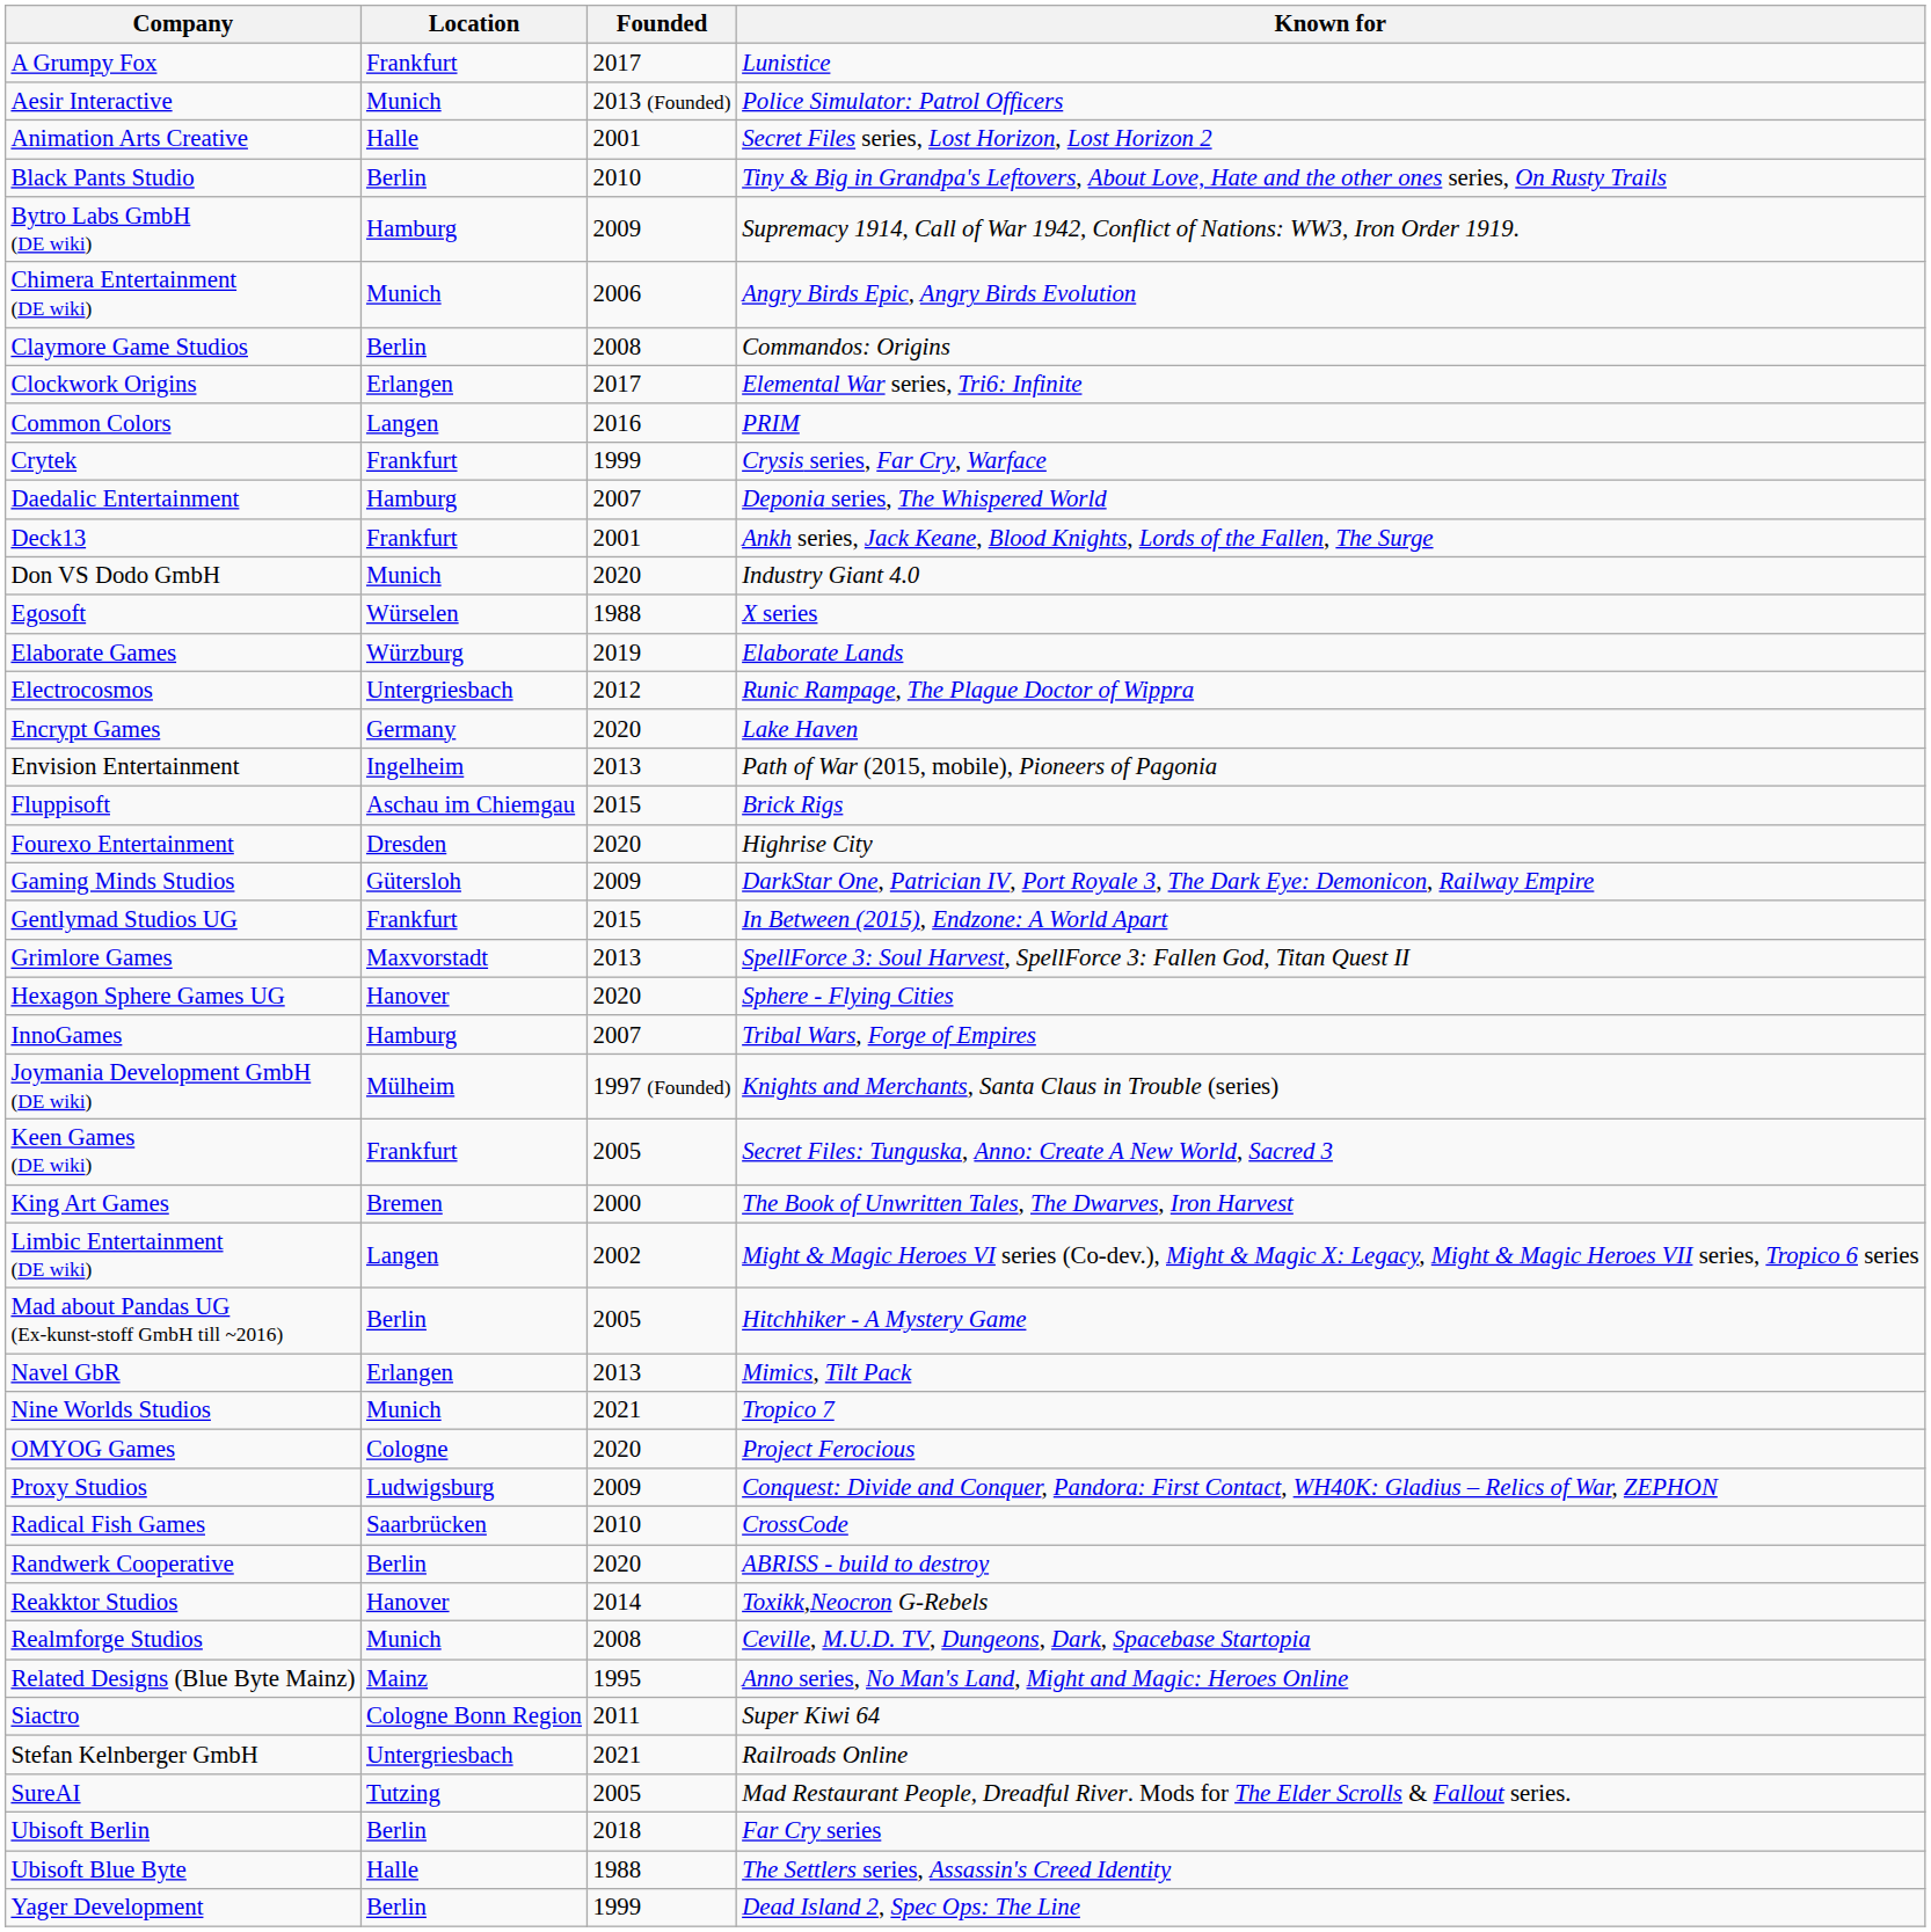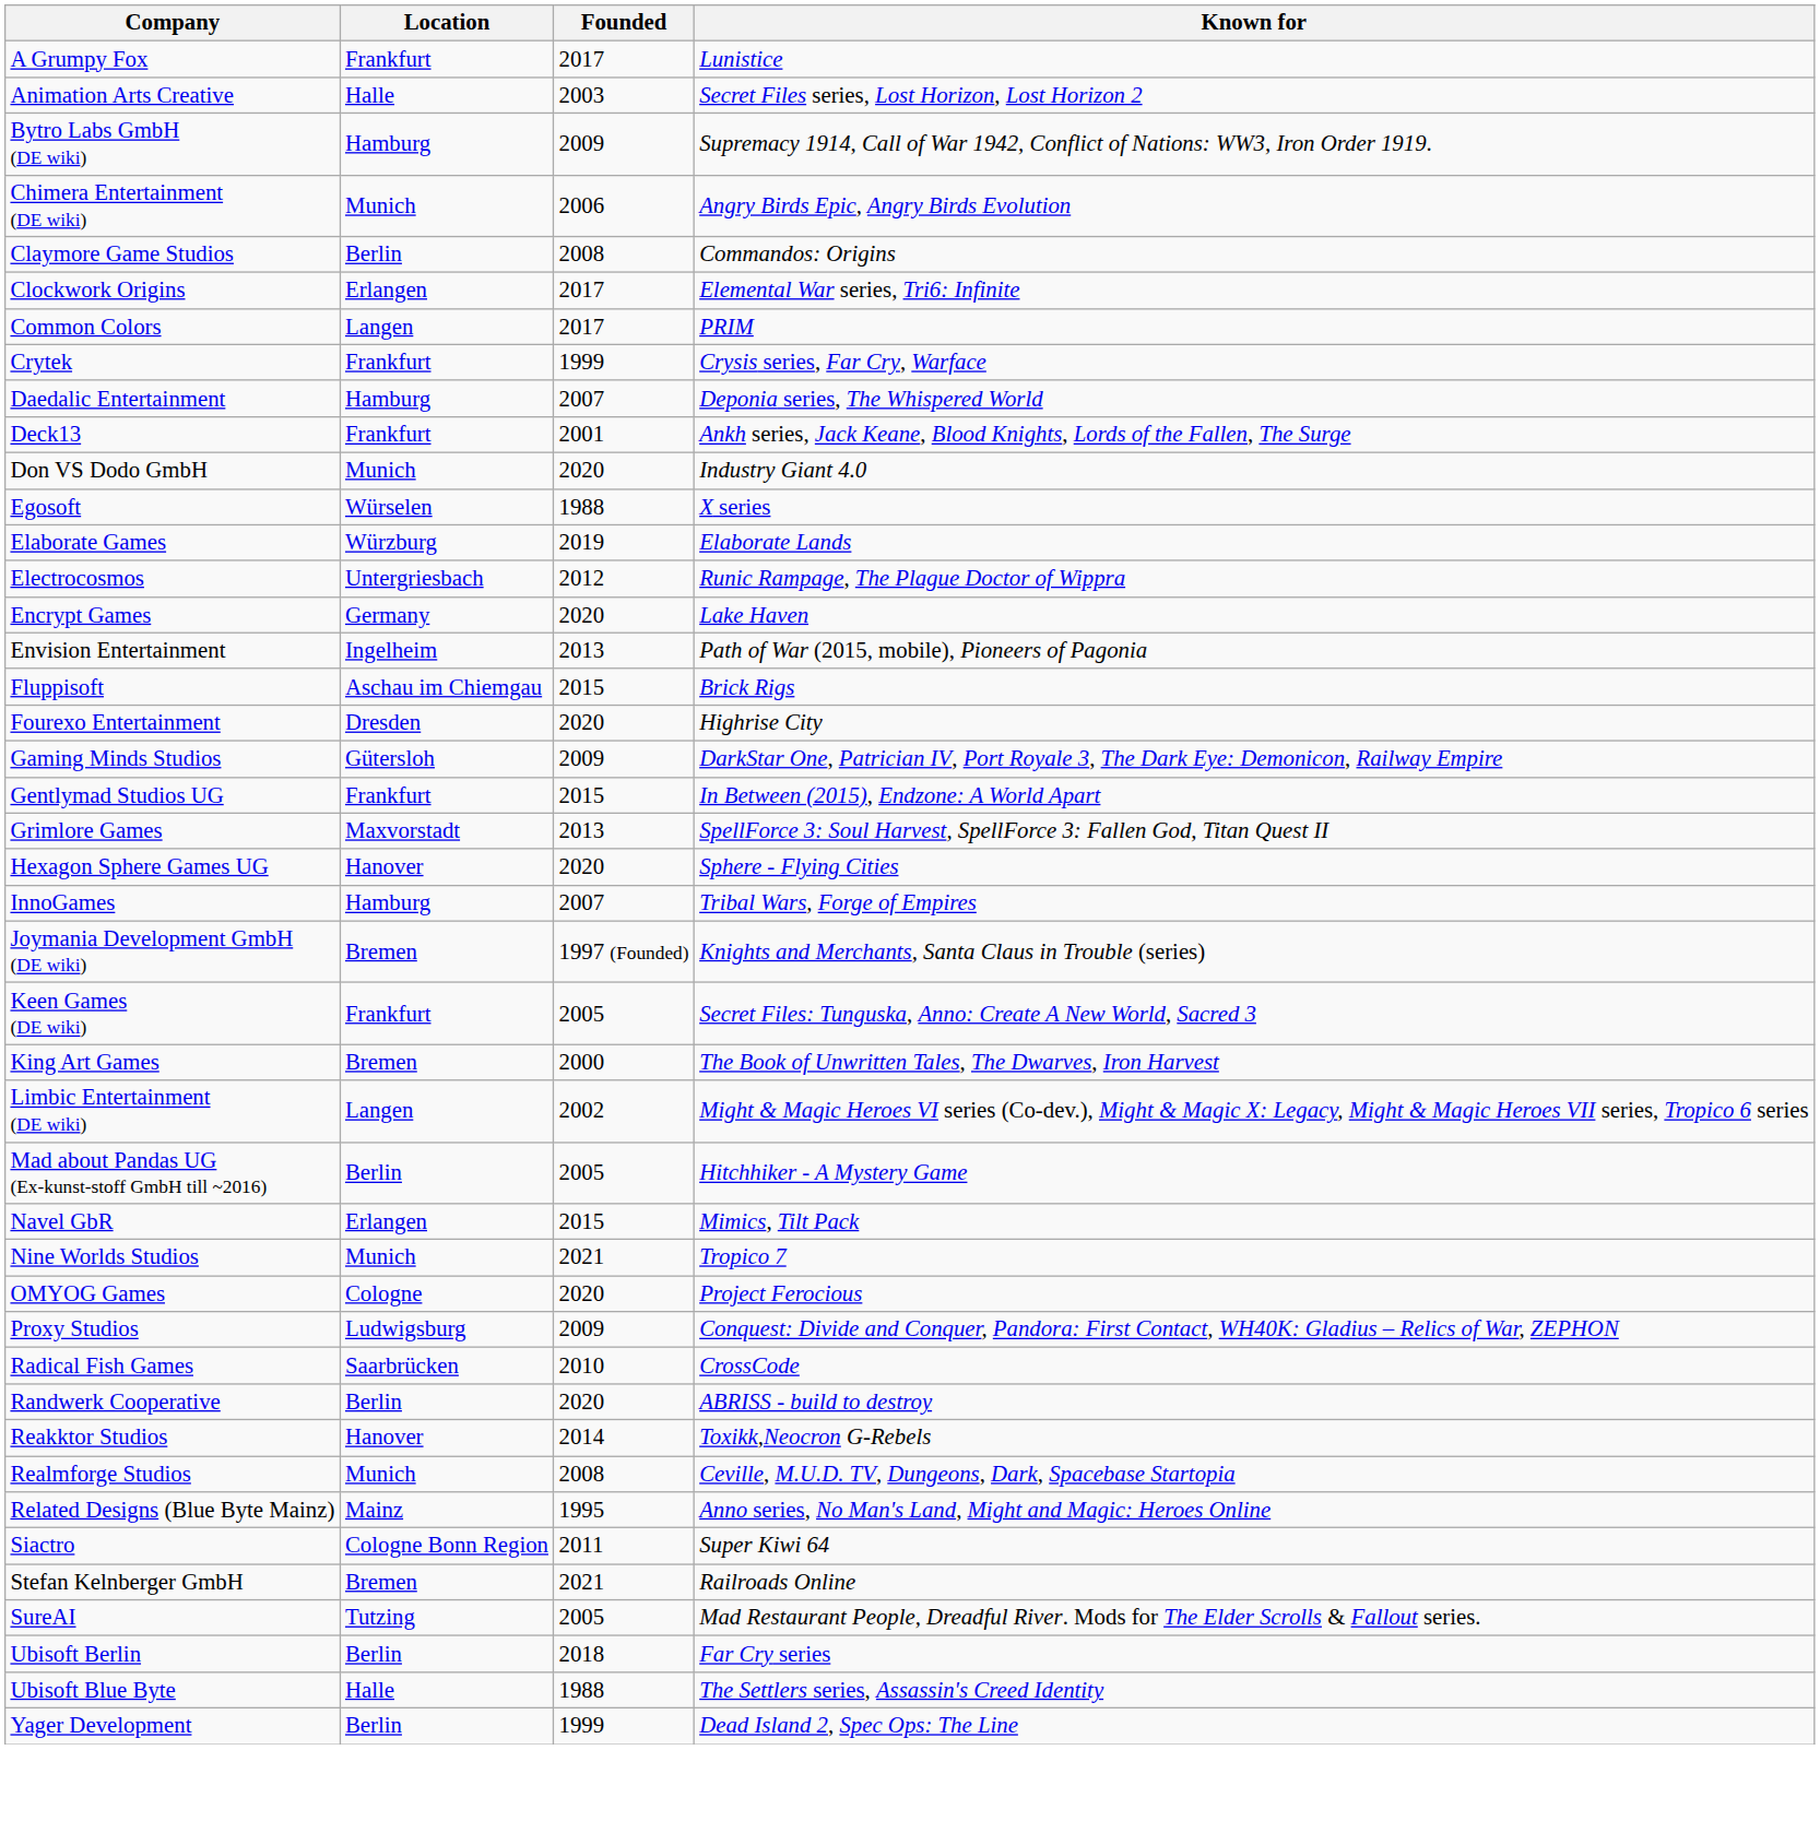- row: Aesir Interactive | Munich | 2013 (Founded) | Police Simulator: Patrol Officers
Animation Arts Creative | Founded: 2001 -> 2003
- row: Black Pants Studio | Berlin | 2010 | Tiny & Big in Grandpa's Leftovers, About Love, Hate and the other ones series, On Rusty Trails
Common Colors | Founded: 2016 -> 2017
Joymania Development GmbH (DE wiki) | Location: Mülheim -> Bremen
Navel GbR | Founded: 2013 -> 2015
Stefan Kelnberger GmbH | Location: Untergriesbach -> Bremen
